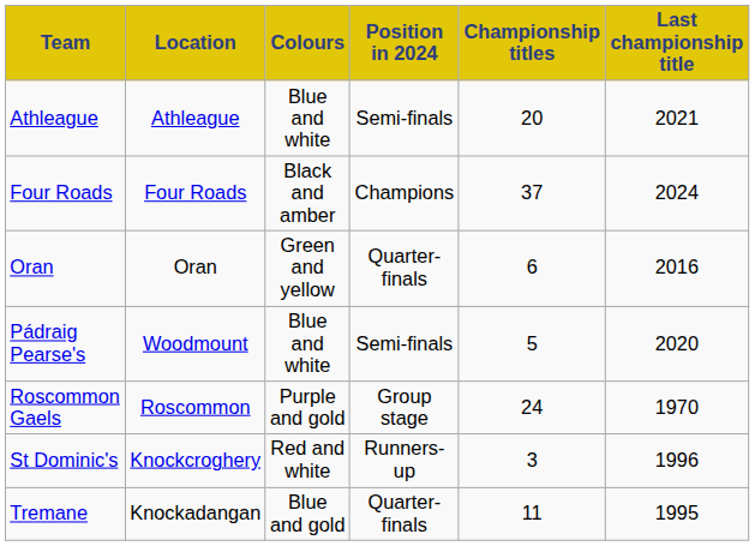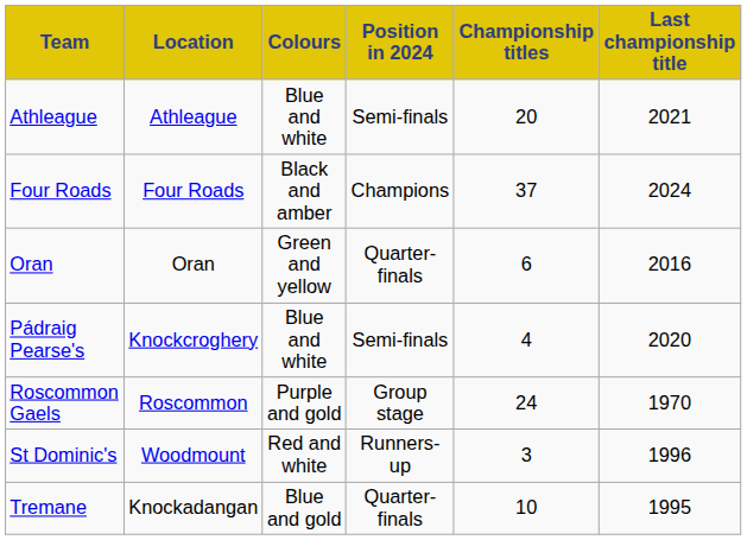Pádraig Pearse's | Location: Woodmount -> Knockcroghery
Pádraig Pearse's | Championship titles: 5 -> 4
St Dominic's | Location: Knockcroghery -> Woodmount
Tremane | Championship titles: 11 -> 10
